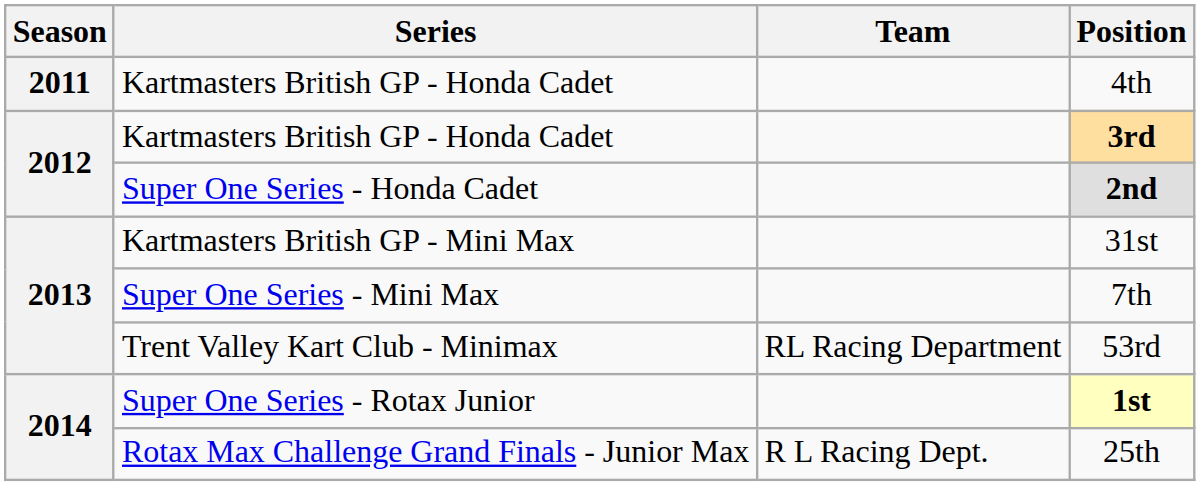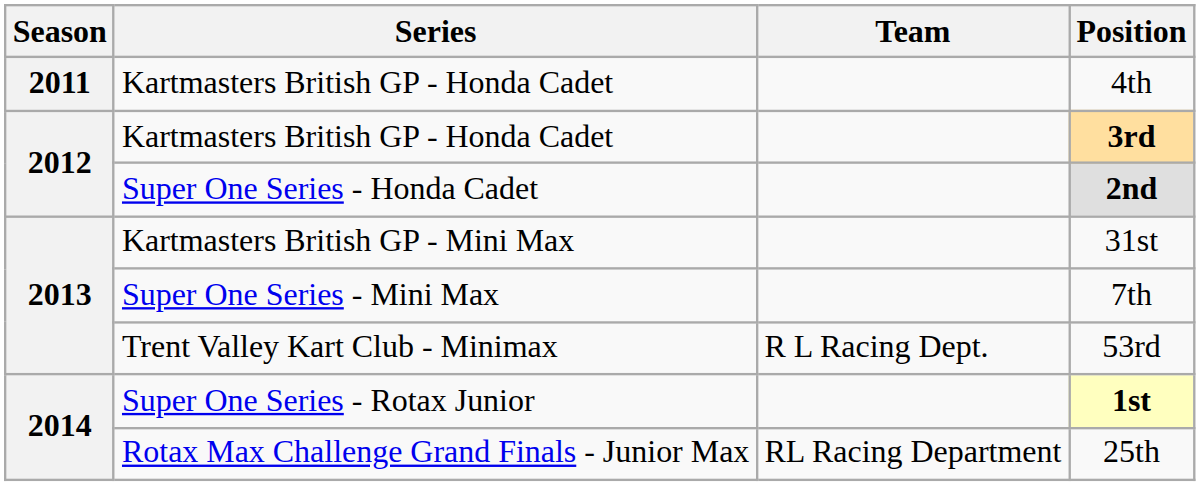53rd | Team: RL Racing Department -> R L Racing Dept.
25th | Team: R L Racing Dept. -> RL Racing Department
